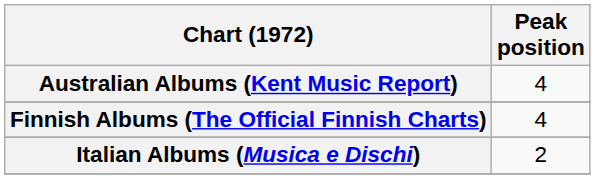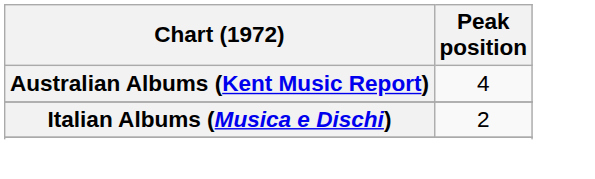- row: Finnish Albums (The Official Finnish Charts) | 4
